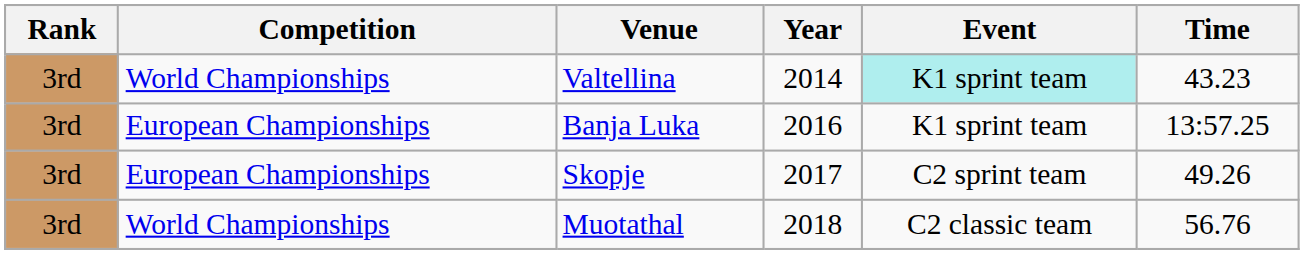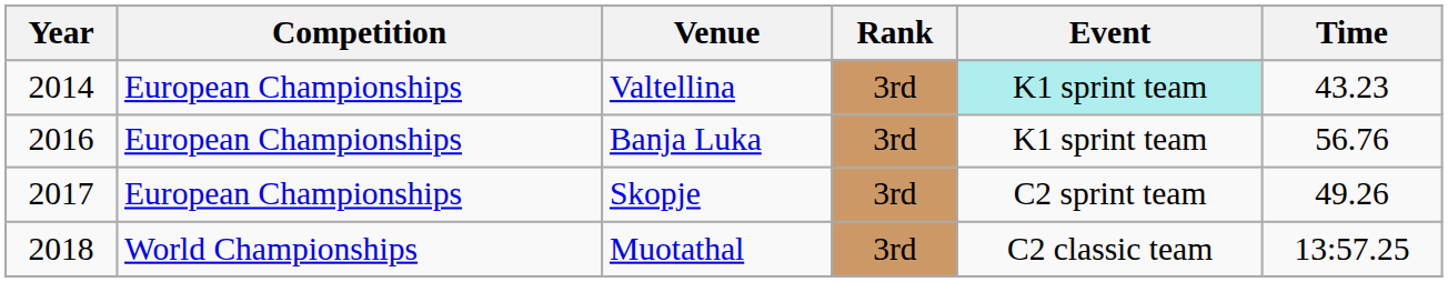columns swapped: Year <-> Rank
Valtellina | Competition: World Championships -> European Championships
Banja Luka | Time: 13:57.25 -> 56.76
Muotathal | Time: 56.76 -> 13:57.25
